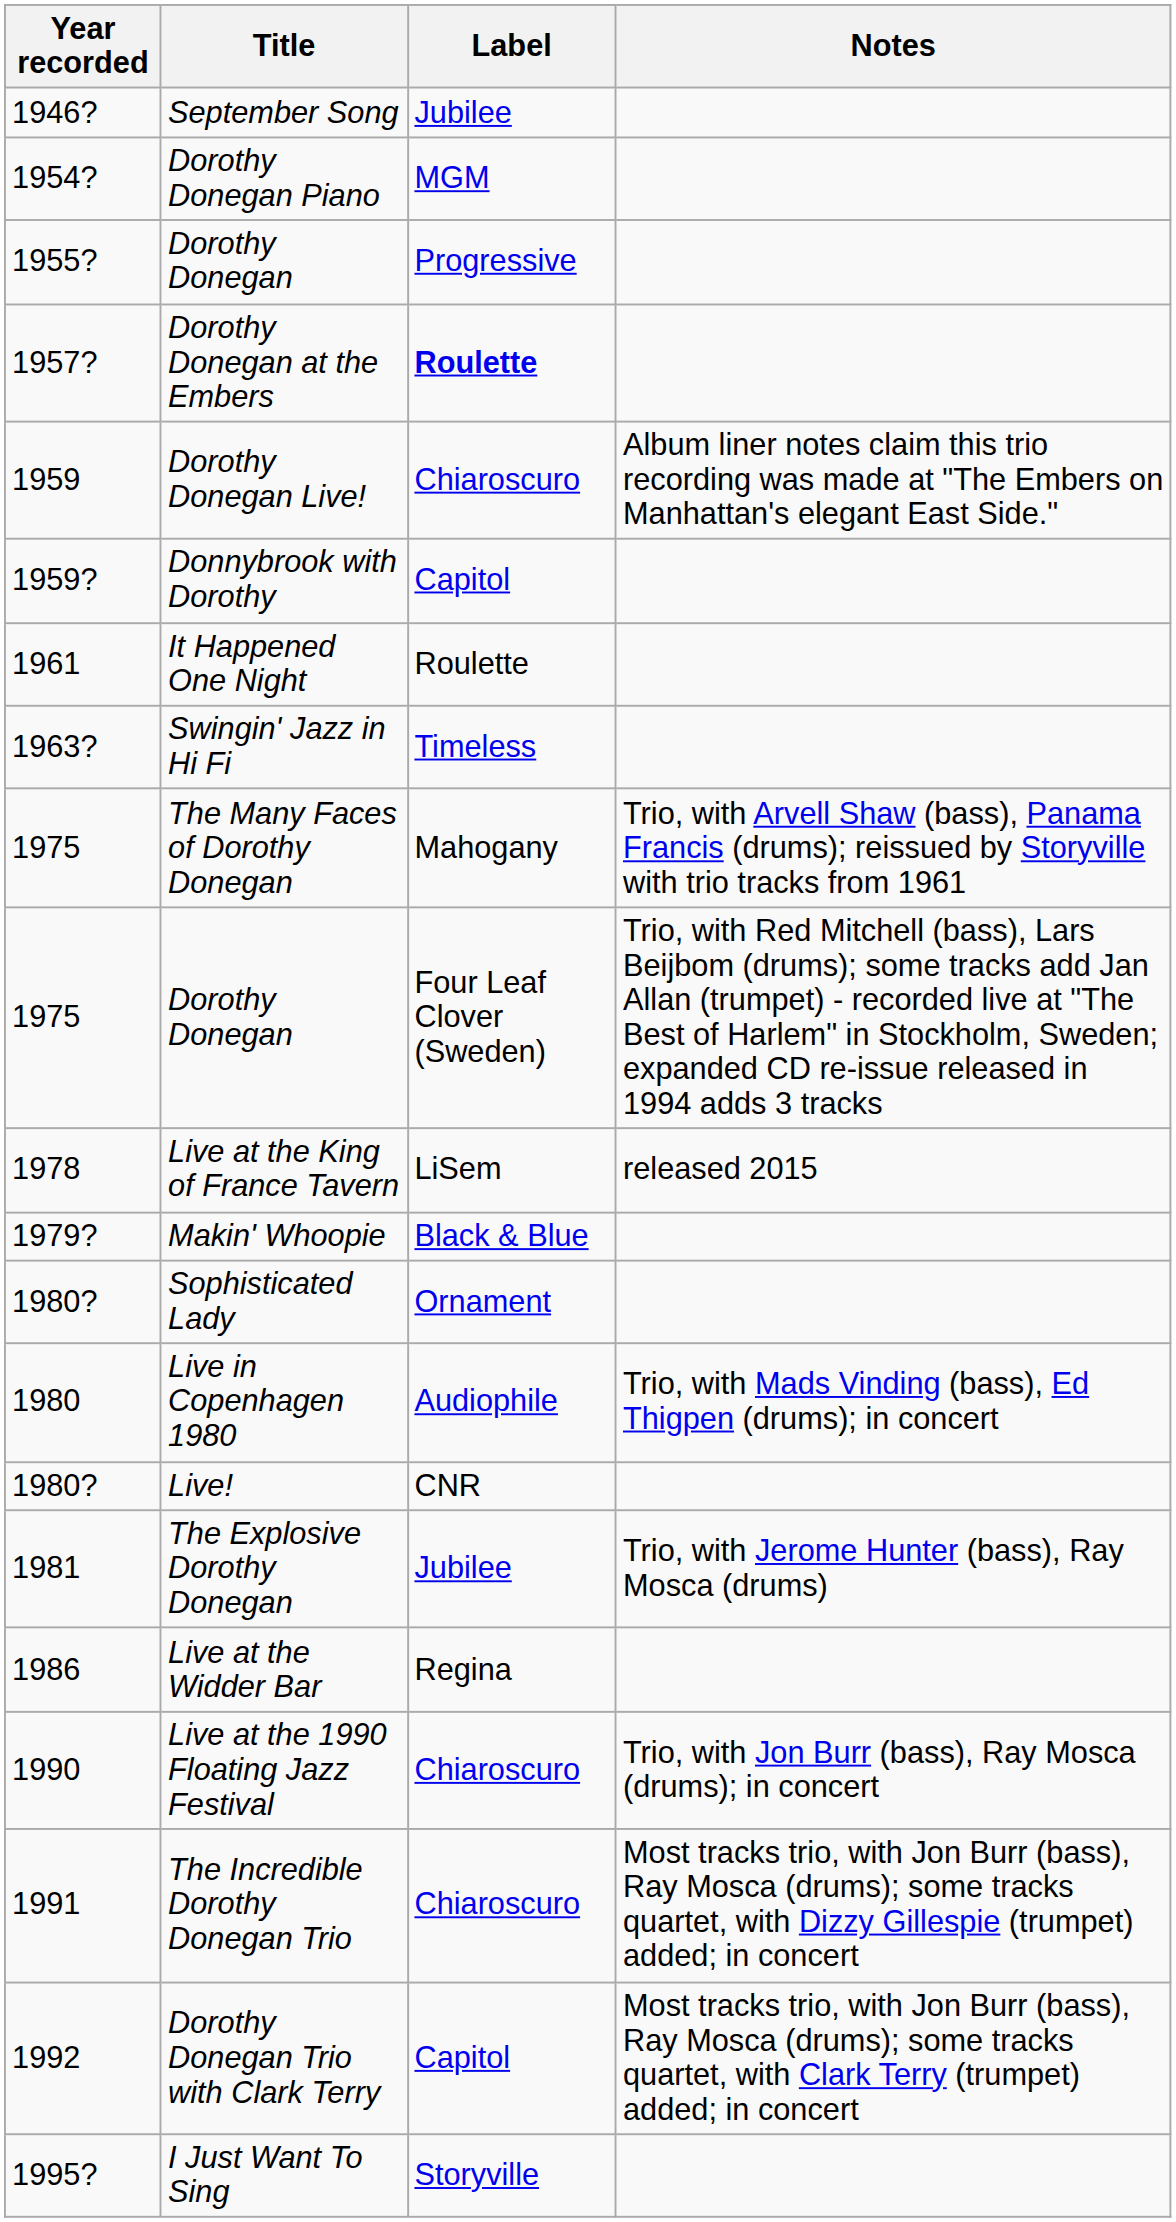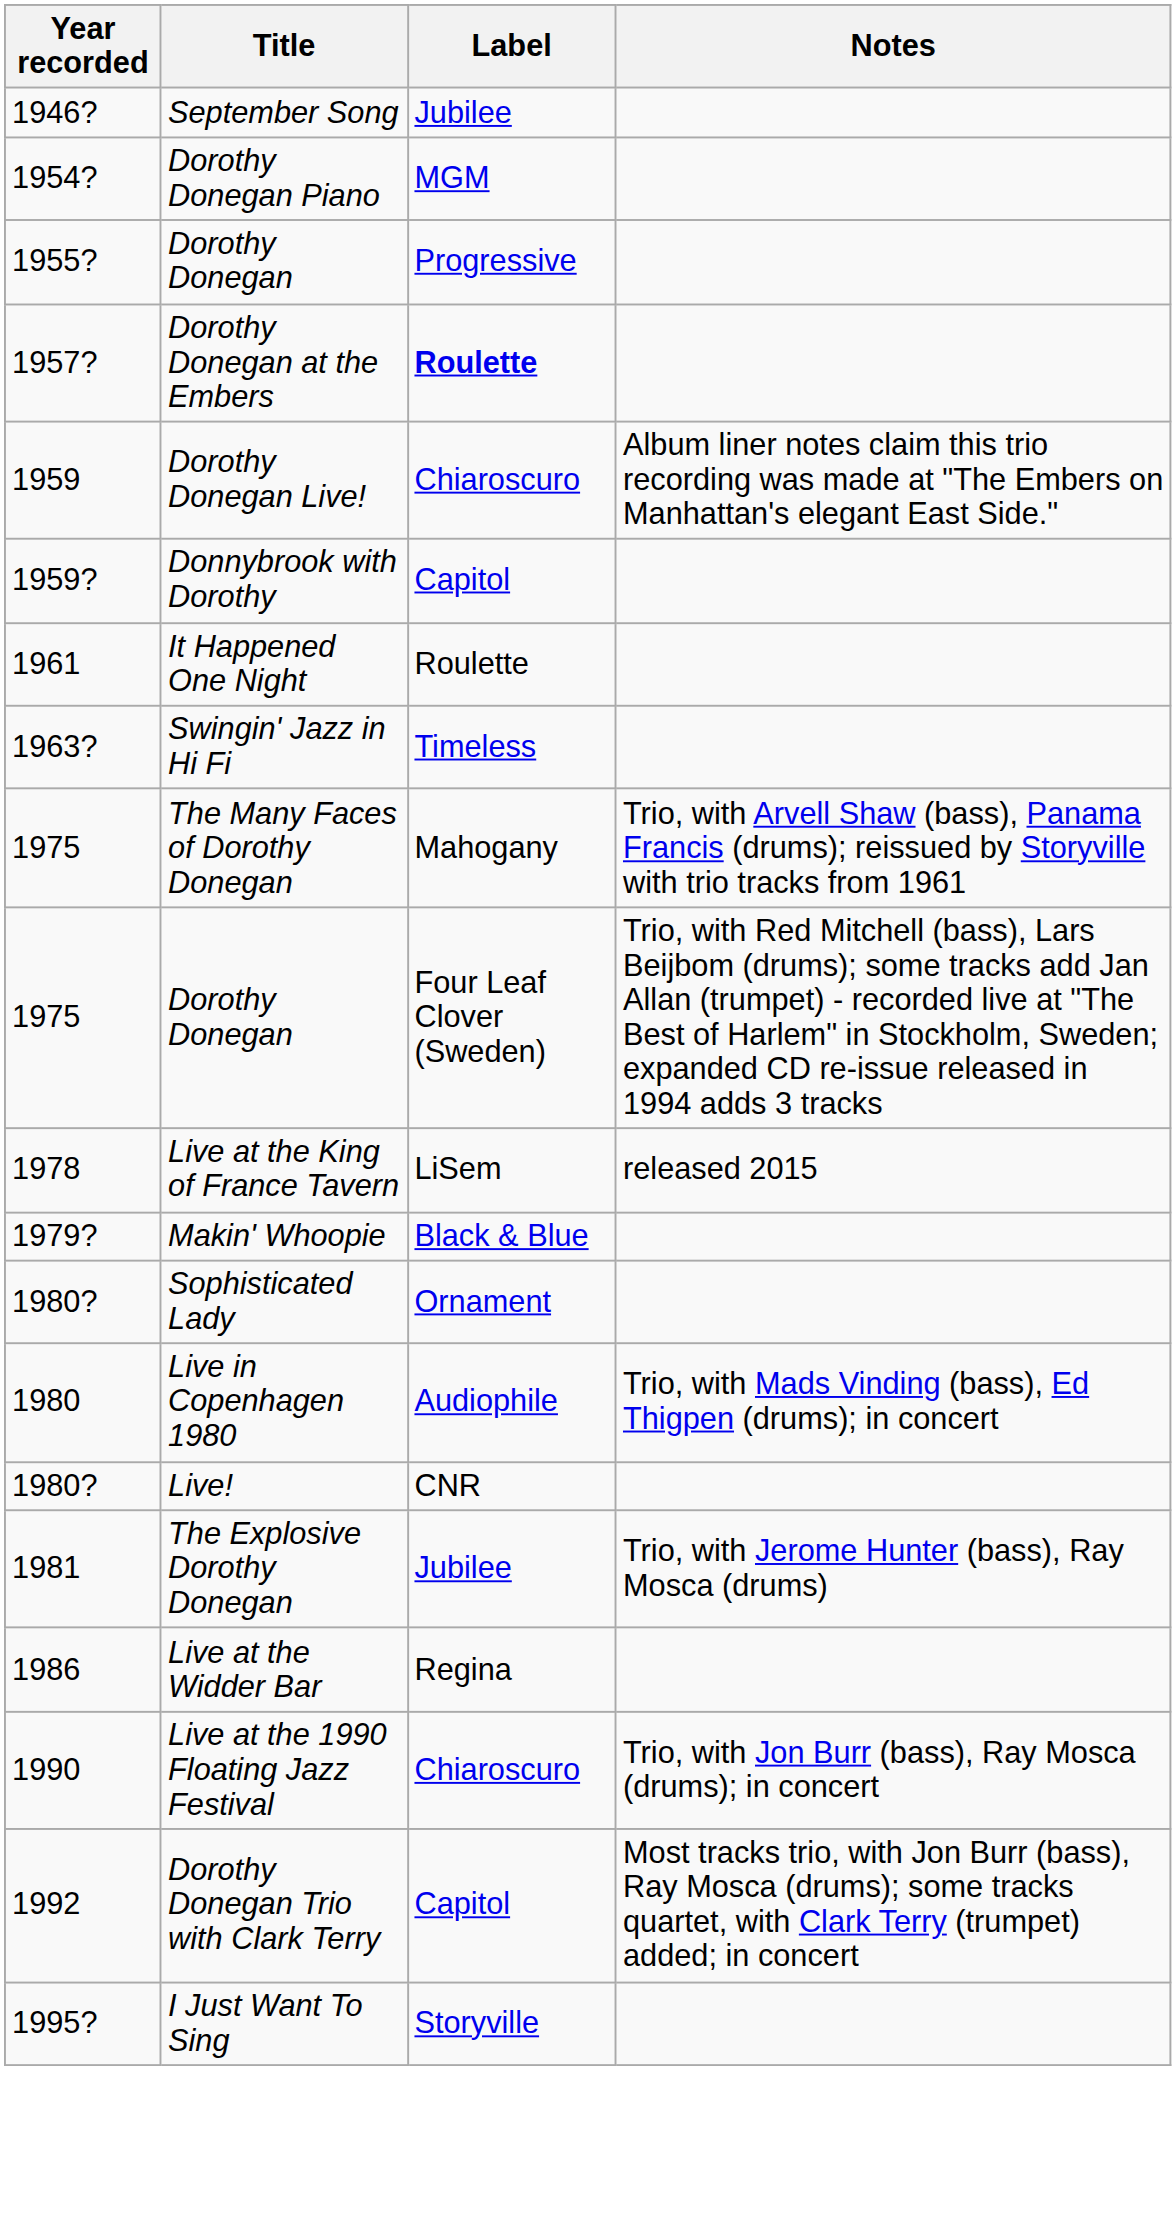- row: 1991 | The Incredible Dorothy Donegan Trio | Chiaroscuro | Most tracks trio, with Jon Burr (bass), Ray Mosca (drums); some tracks quartet, with Dizzy Gillespie (trumpet) added; in concert
